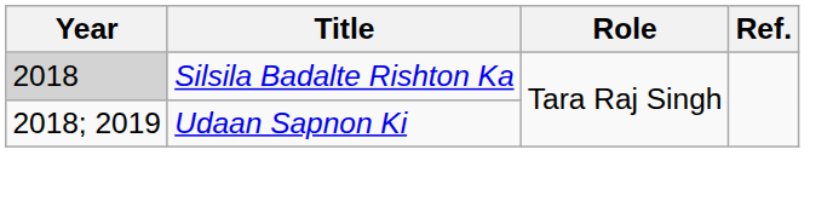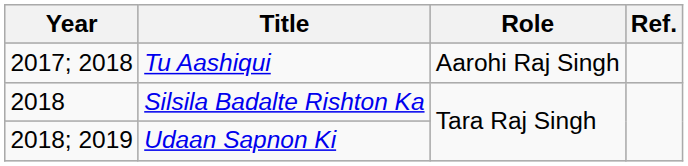+ row: 2017; 2018 | Tu Aashiqui | Aarohi Raj Singh
Silsila Badalte Rishton Ka | Year: lightgrey background -> no background
